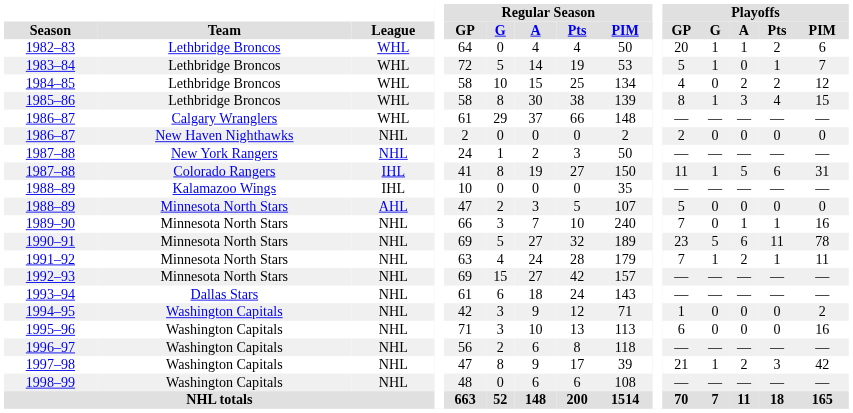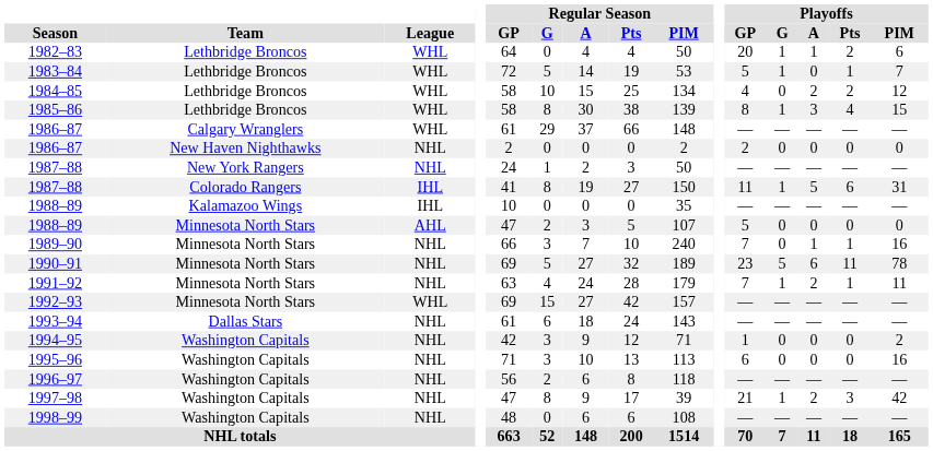1992–93 | League: NHL -> WHL
